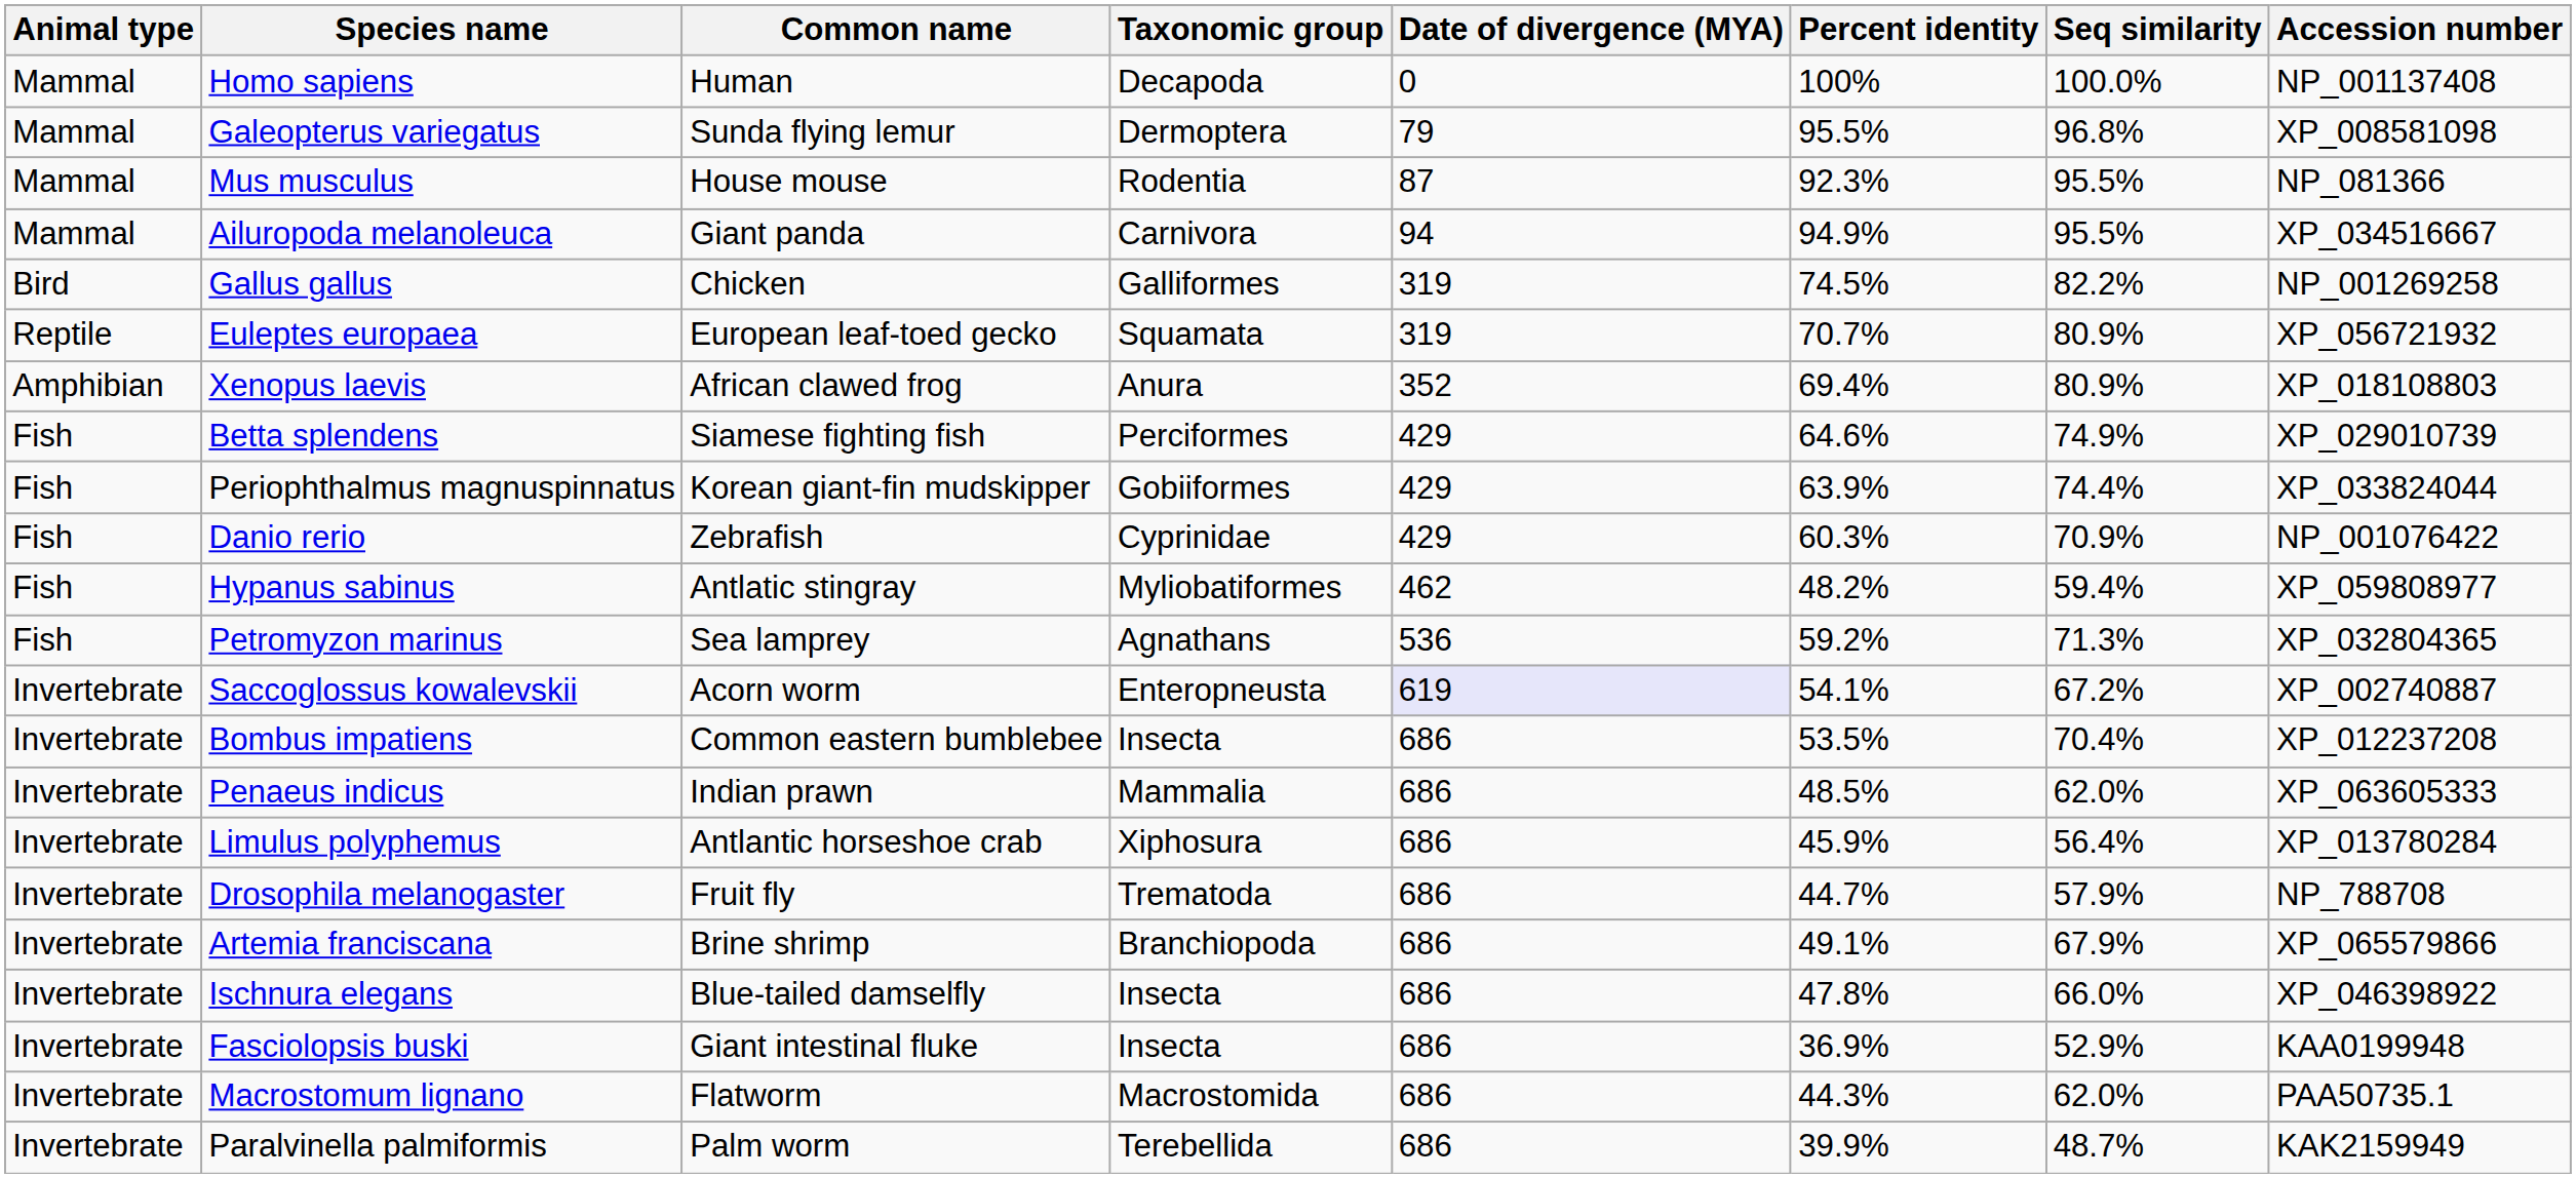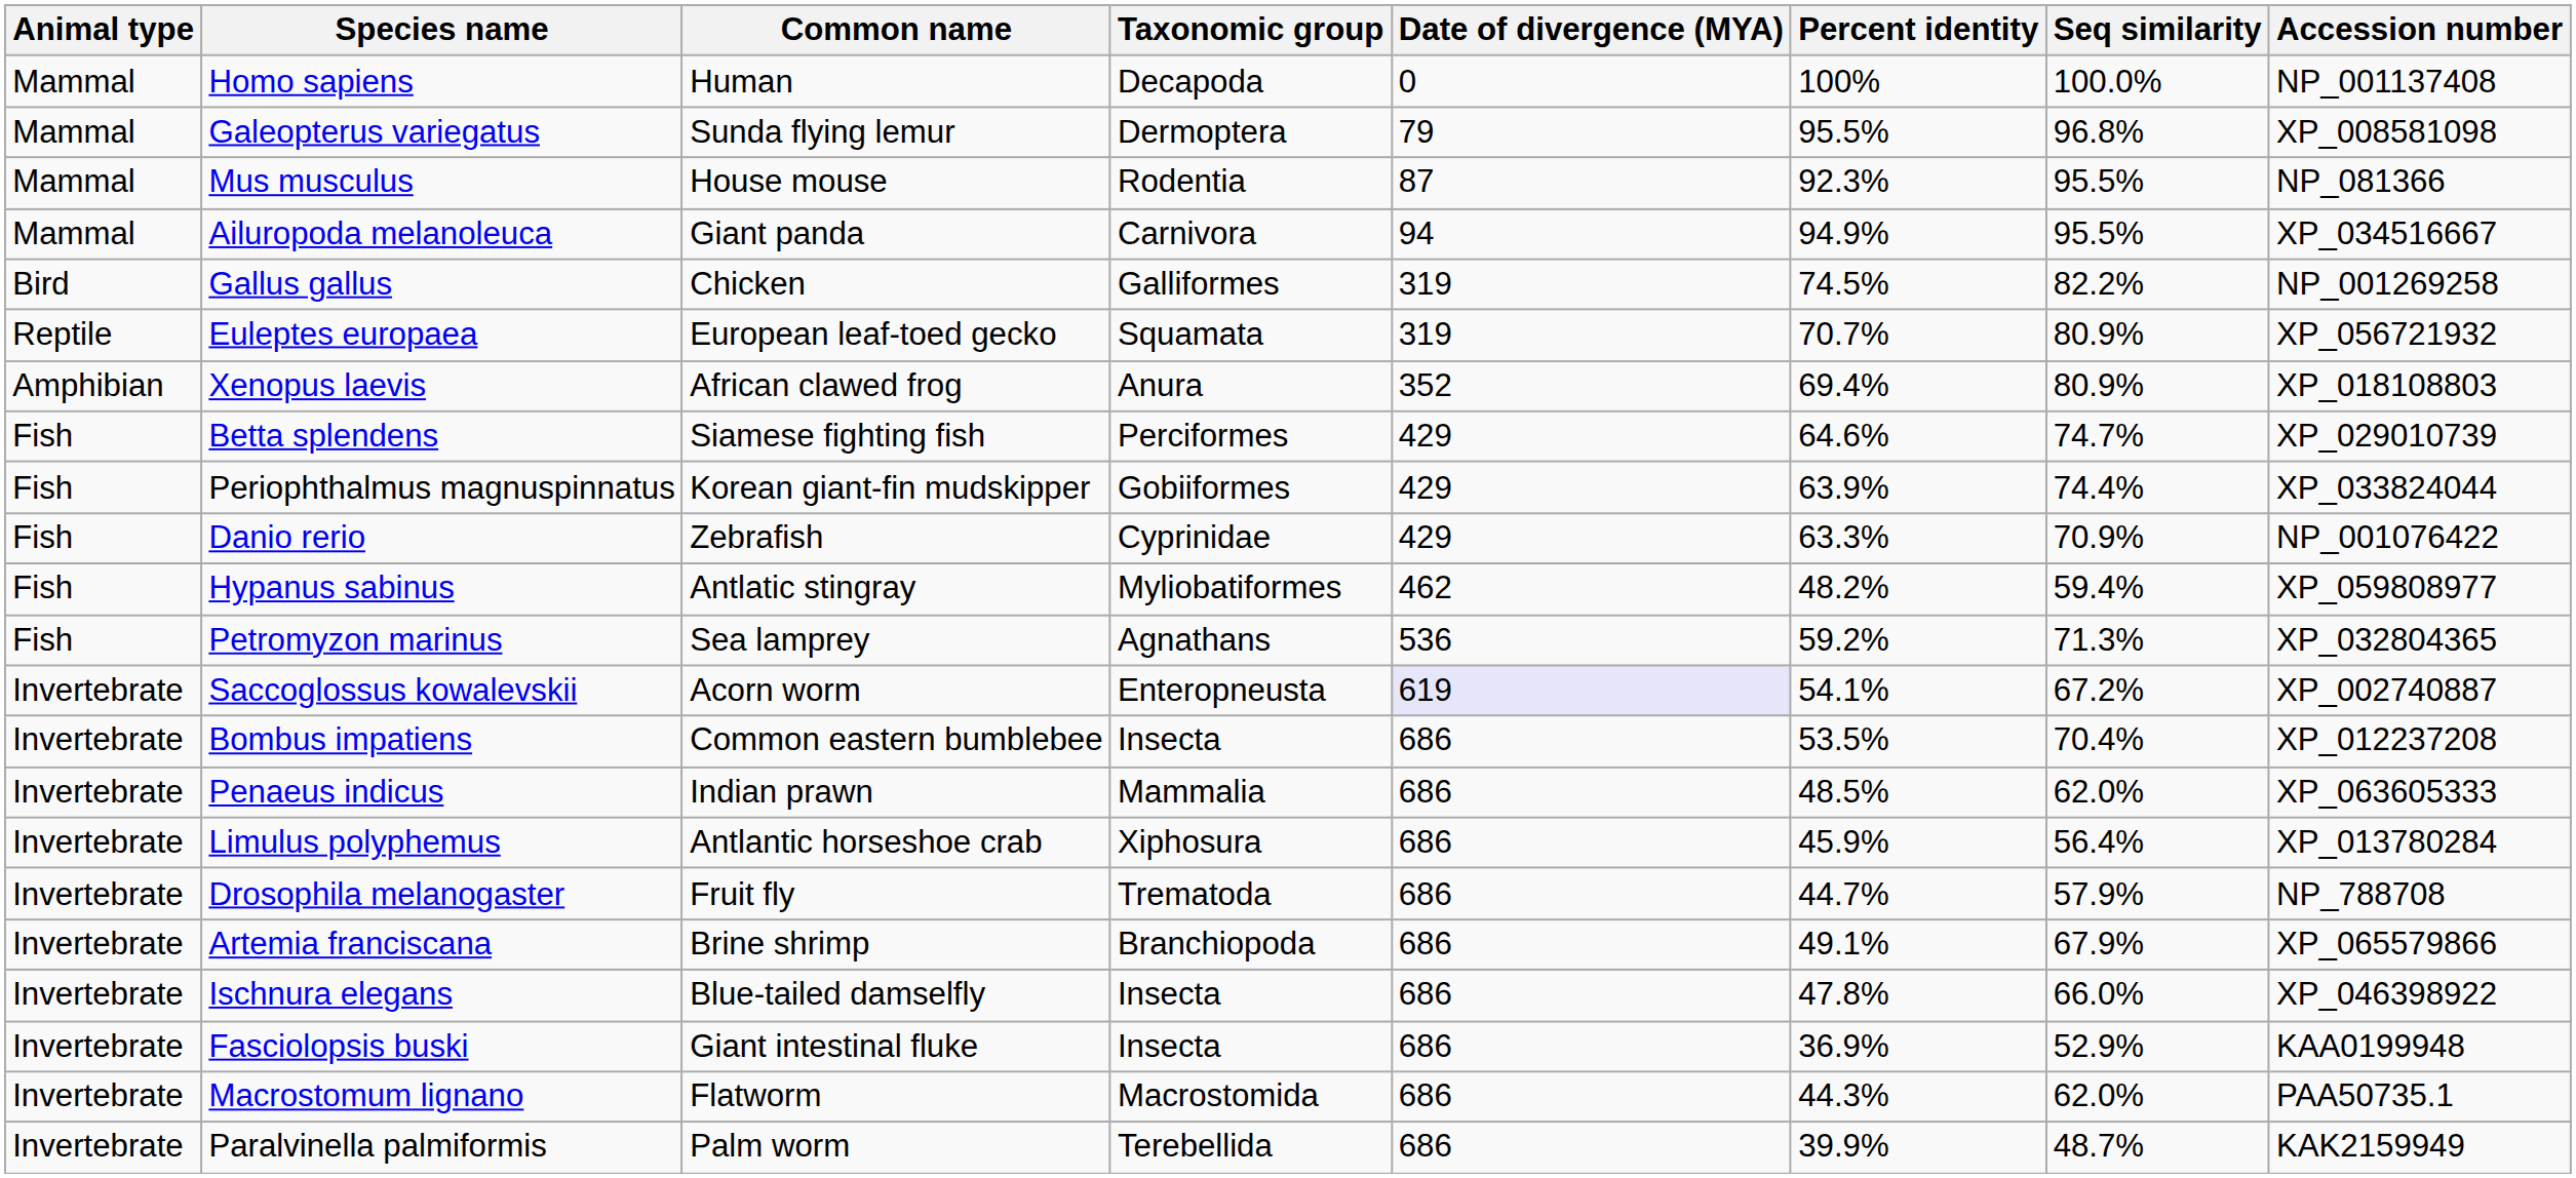Betta splendens | Seq similarity: 74.9% -> 74.7%
Danio rerio | Percent identity: 60.3% -> 63.3%
